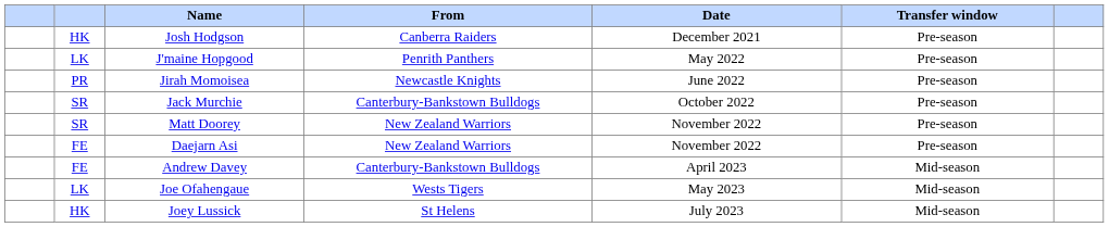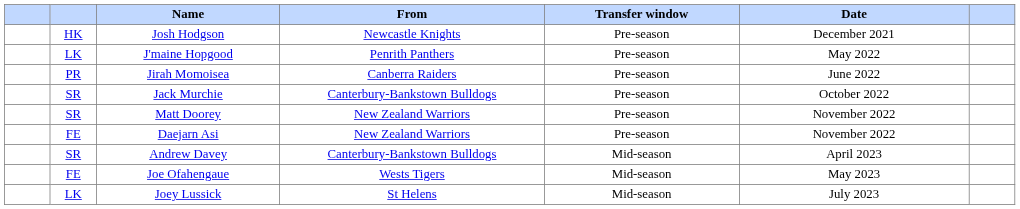columns swapped: Transfer window <-> Date
Josh Hodgson | From: Canberra Raiders -> Newcastle Knights
Jirah Momoisea | From: Newcastle Knights -> Canberra Raiders
Andrew Davey | column 2: FE -> SR
Joe Ofahengaue | column 2: LK -> FE
Joey Lussick | column 2: HK -> LK
